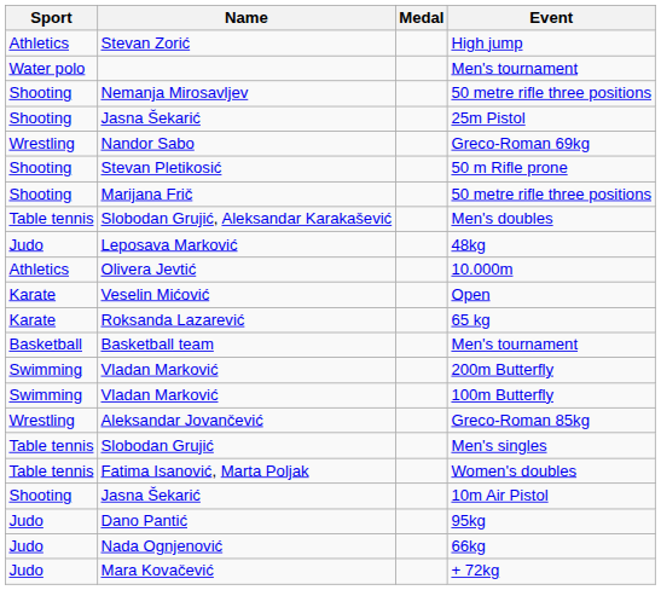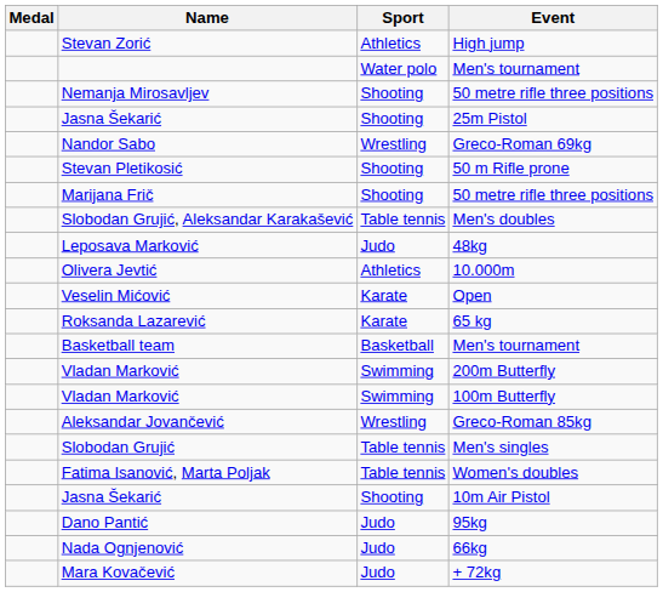columns swapped: Medal <-> Sport
